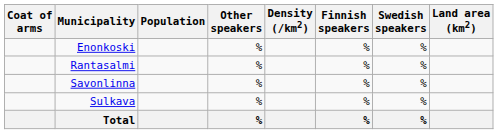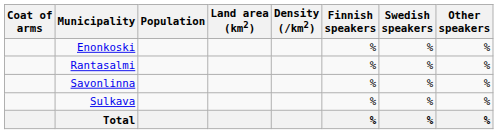columns swapped: Land area (km2) <-> Other speakers
